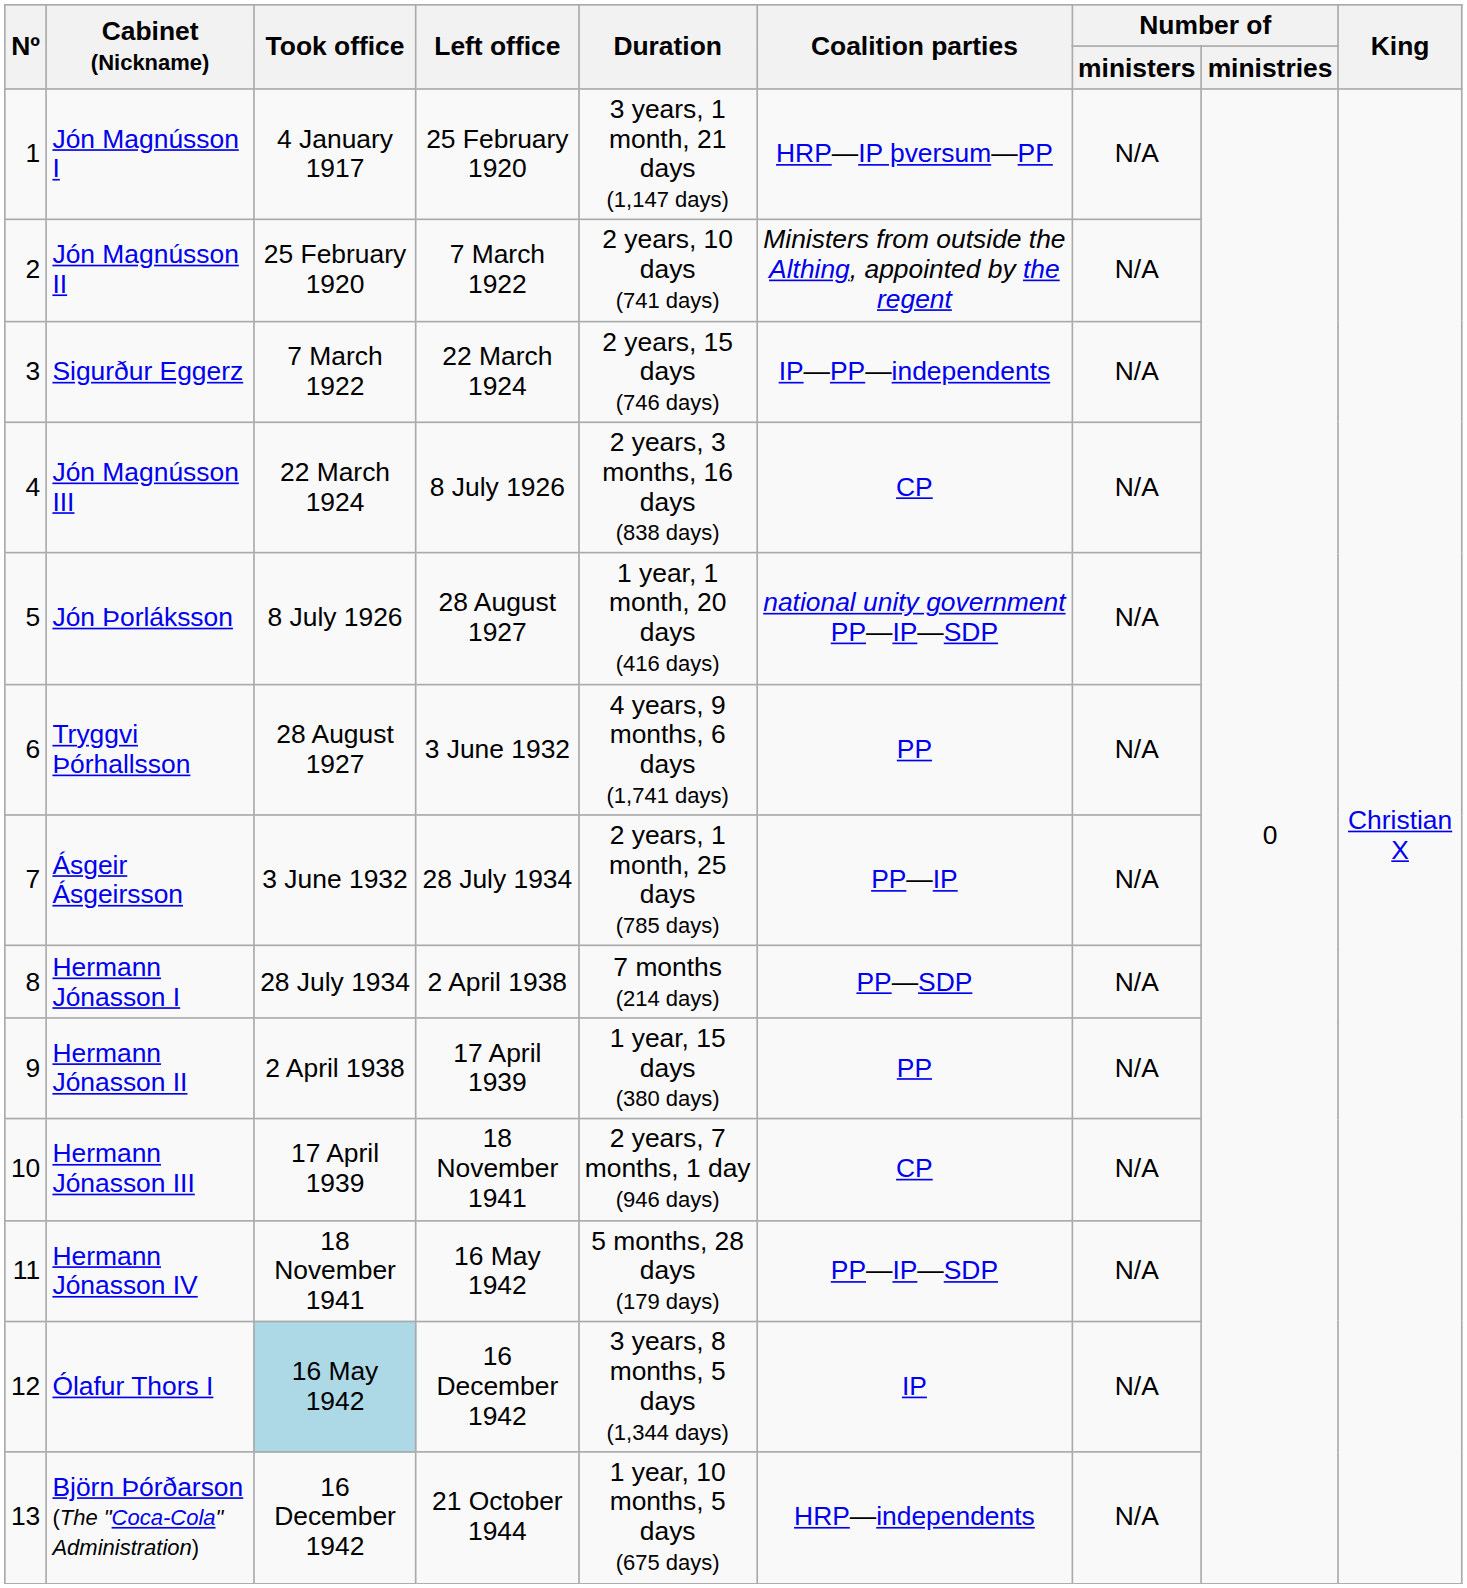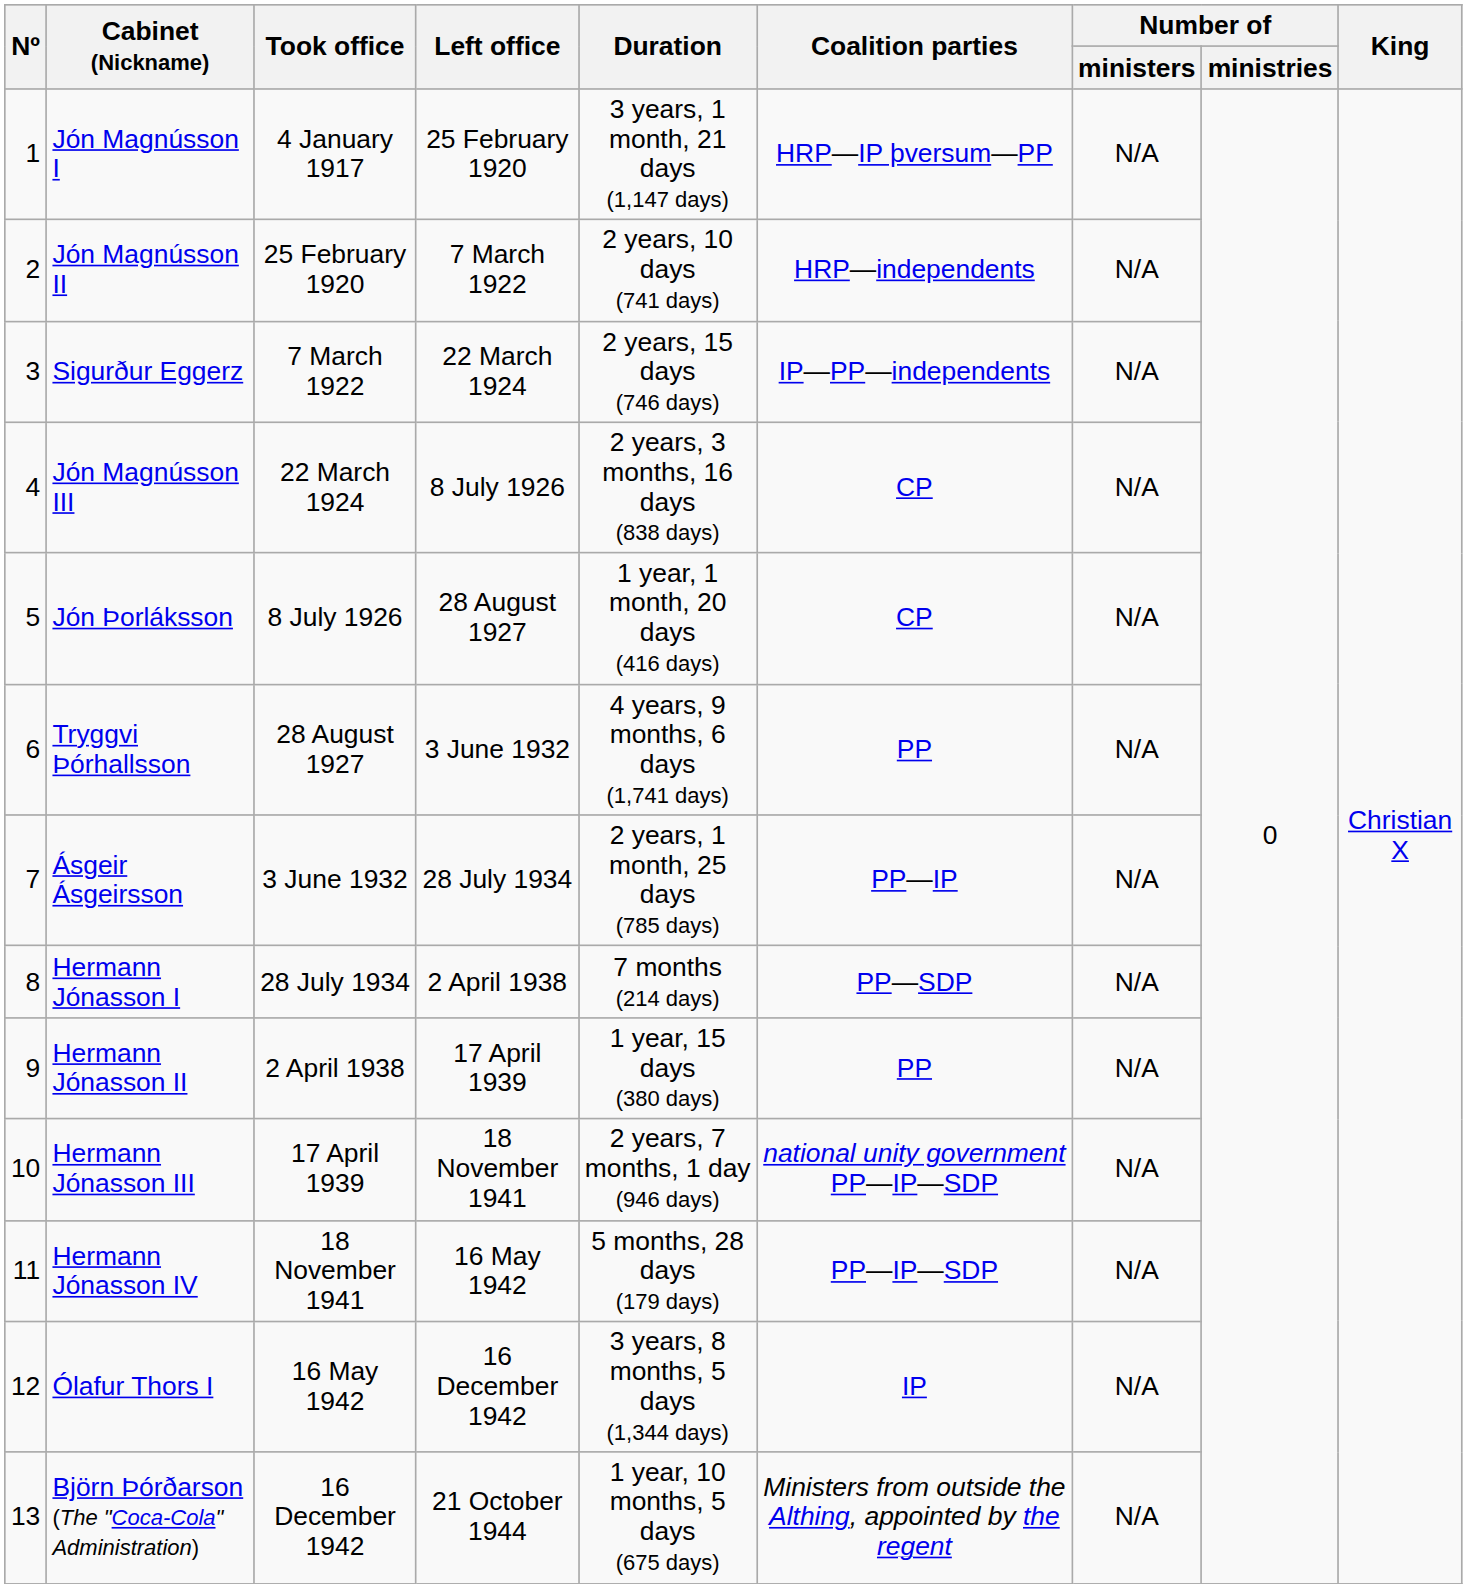Jón Magnússon II | Coalition parties: Ministers from outside the Althing, appointed by the regent -> HRP—independents
Jón Þorláksson | Coalition parties: national unity government PP—IP—SDP -> CP
Hermann Jónasson III | Coalition parties: CP -> national unity government PP—IP—SDP
Ólafur Thors I | Took office: lightblue background -> no background
Björn Þórðarson (The "Coca-Cola" Administration) | Coalition parties: HRP—independents -> Ministers from outside the Althing, appointed by the regent
